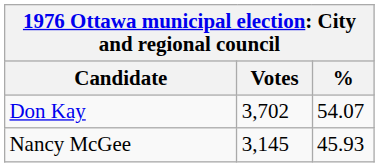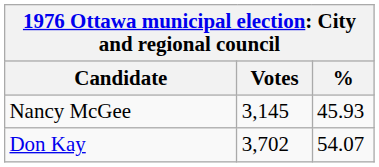rows swapped: Don Kay <-> Nancy McGee
